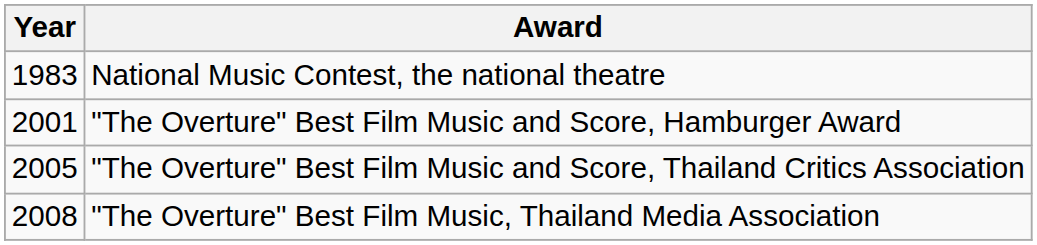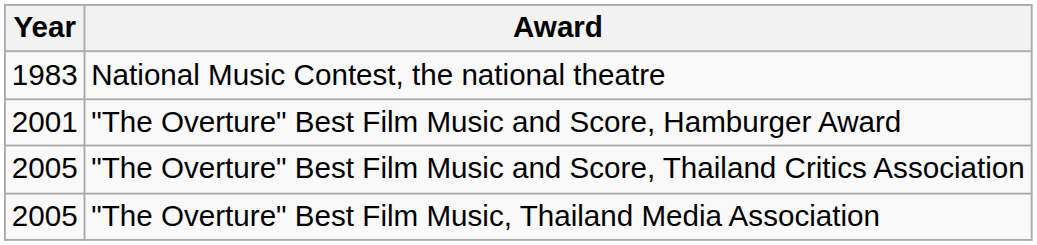"The Overture" Best Film Music, Thailand Media Association | Year: 2008 -> 2005
